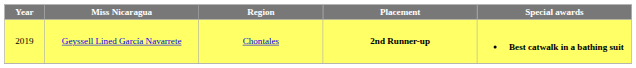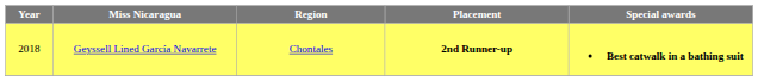Geyssell Lined García Navarrete | Year: 2019 -> 2018
